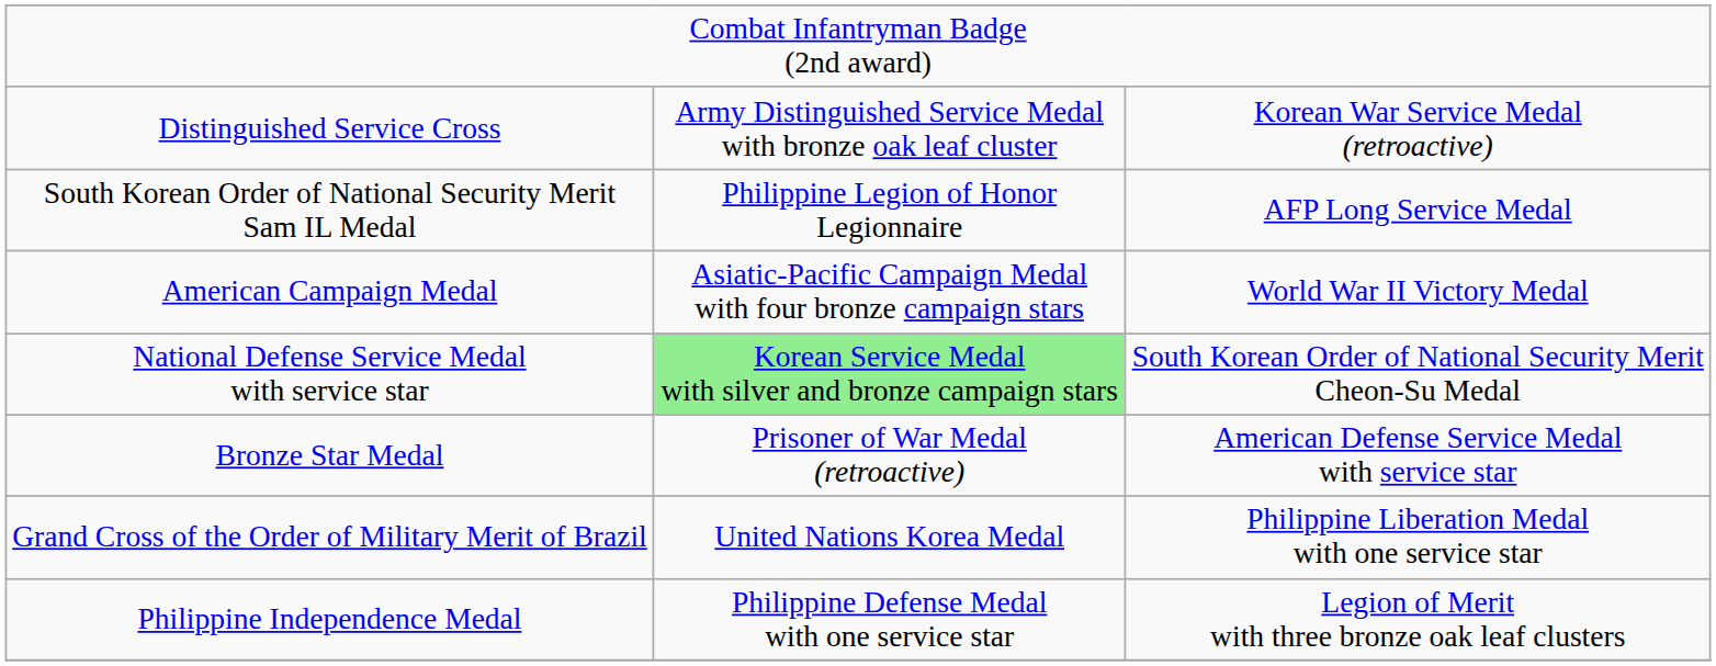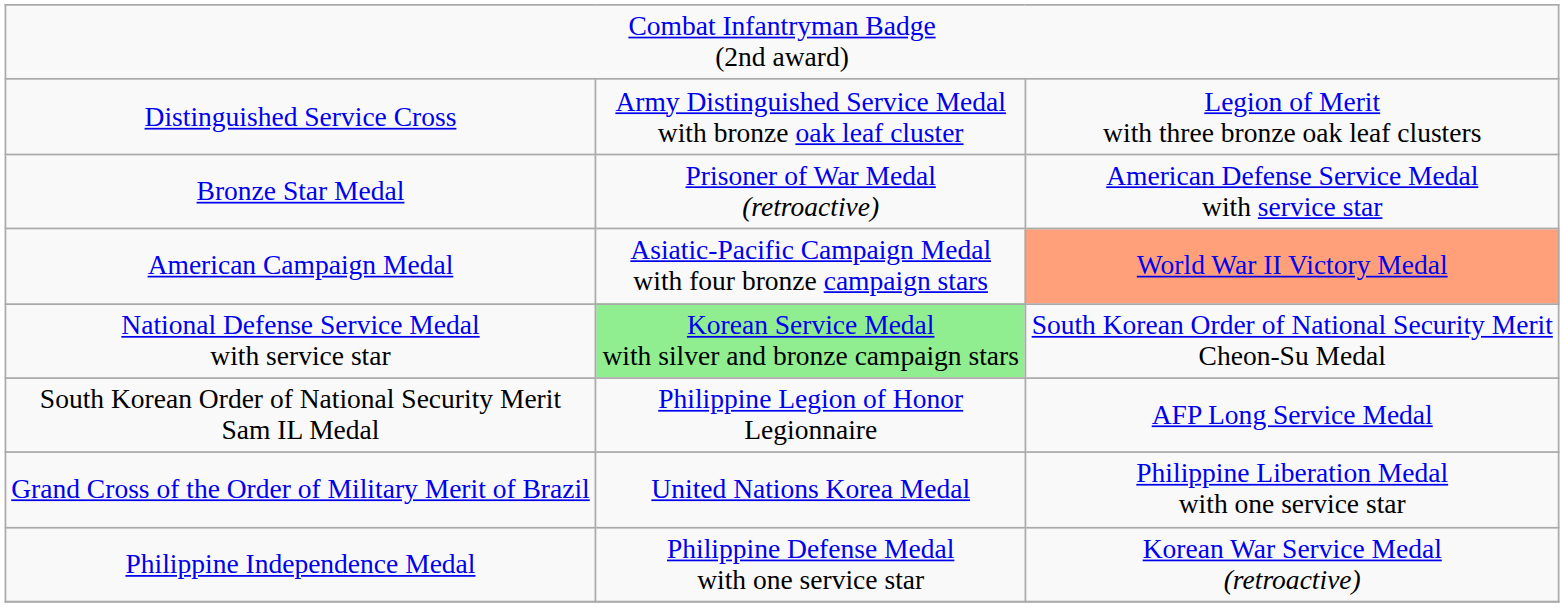Distinguished Service Cross | column 3: Korean War Service Medal (retroactive) -> Legion of Merit with three bronze oak leaf clusters
rows swapped: Bronze Star Medal <-> South Korean Order of National Security Merit Sam IL Medal
American Campaign Medal | column 3: no background -> lightsalmon background
Philippine Independence Medal | column 3: Legion of Merit with three bronze oak leaf clusters -> Korean War Service Medal (retroactive)
